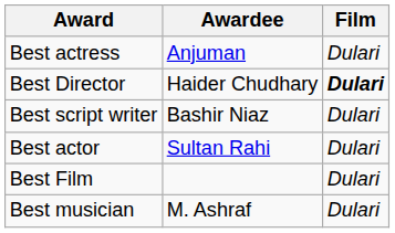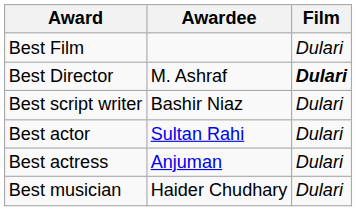rows swapped: Best Film <-> Best actress
Best Director | Awardee: Haider Chudhary -> M. Ashraf
Best musician | Awardee: M. Ashraf -> Haider Chudhary
